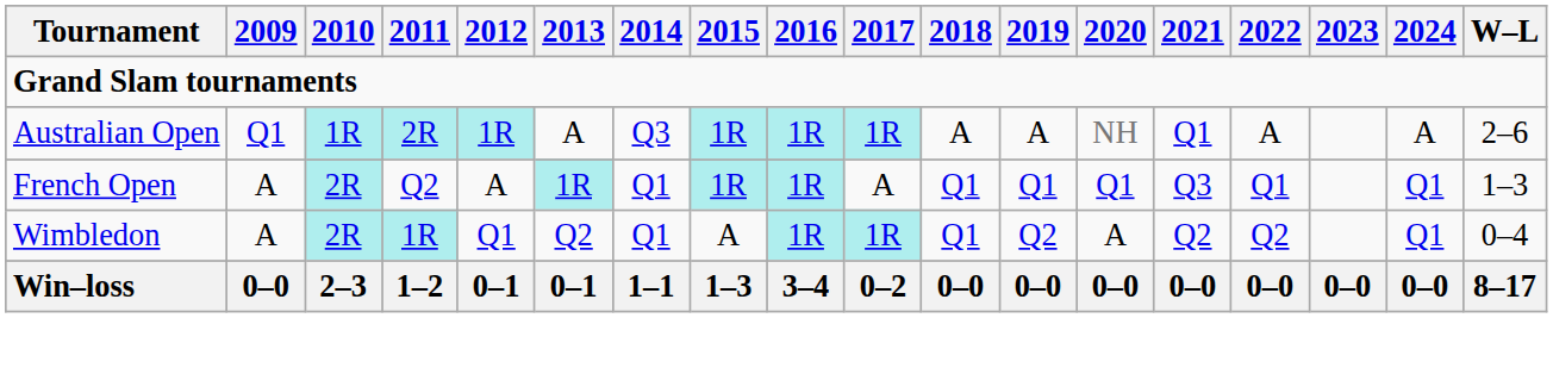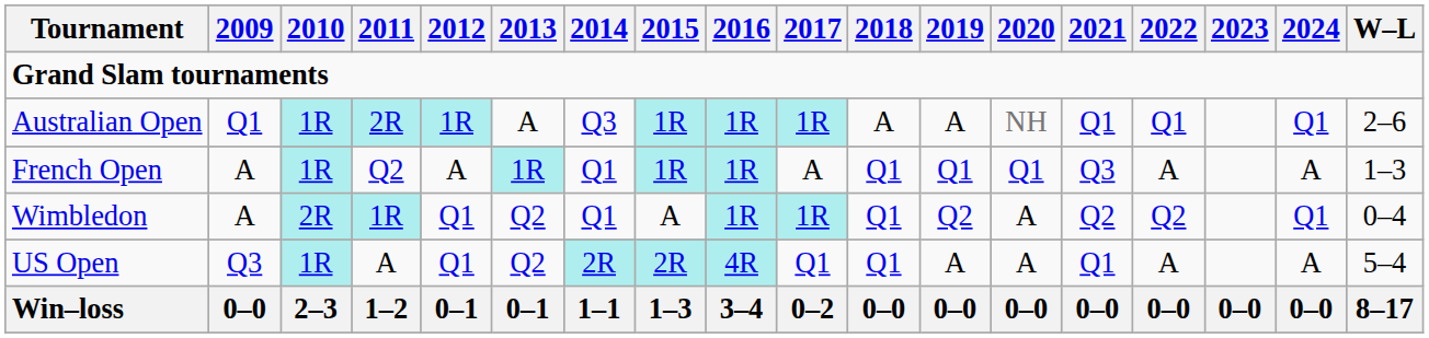Australian Open | 2022: A -> Q1
Australian Open | 2024: A -> Q1
French Open | 2010: 2R -> 1R
French Open | 2022: Q1 -> A
French Open | 2024: Q1 -> A
+ row: US Open | Q3 | 1R | A | Q1 | Q2 | 2R | 2R | 4R | Q1 | Q1 | A | A | Q1 | A | A | 5–4
